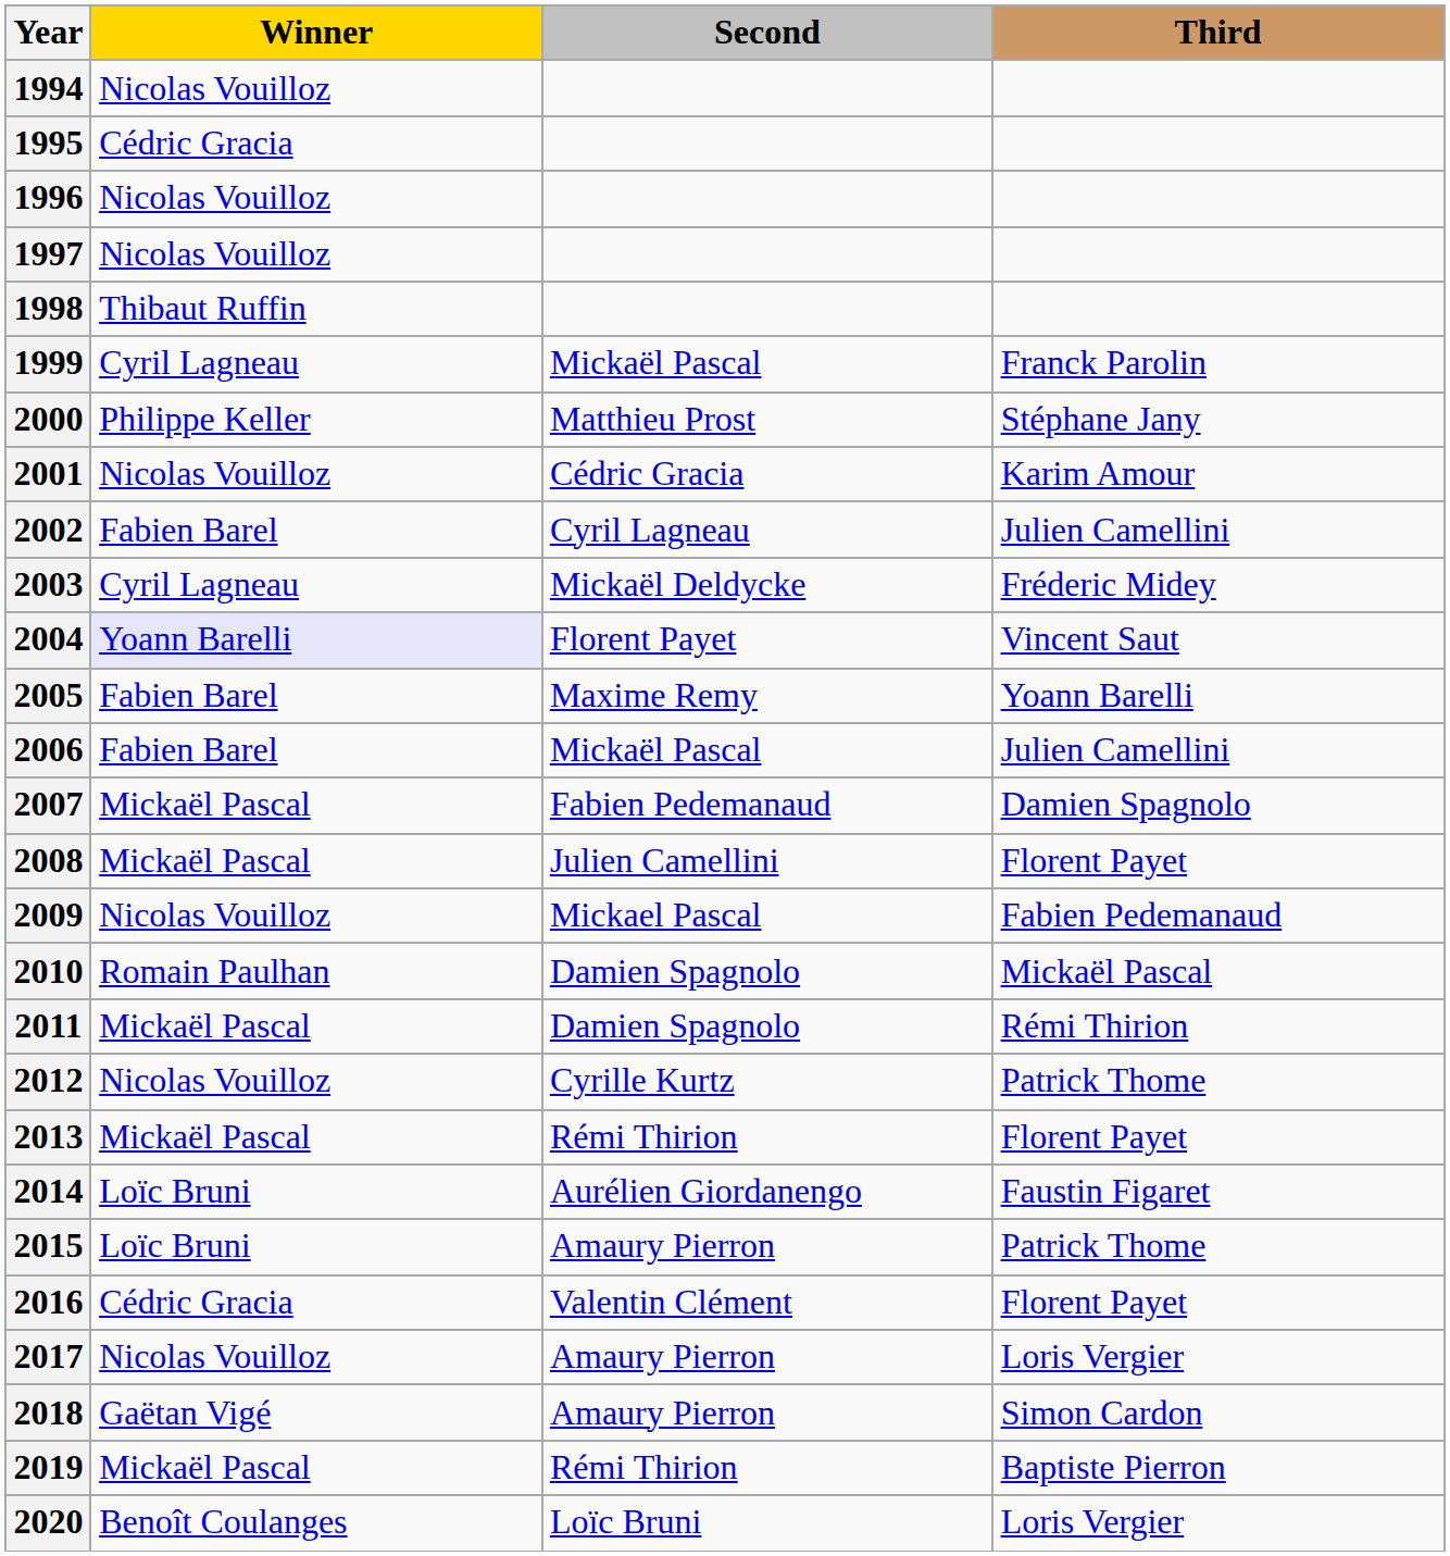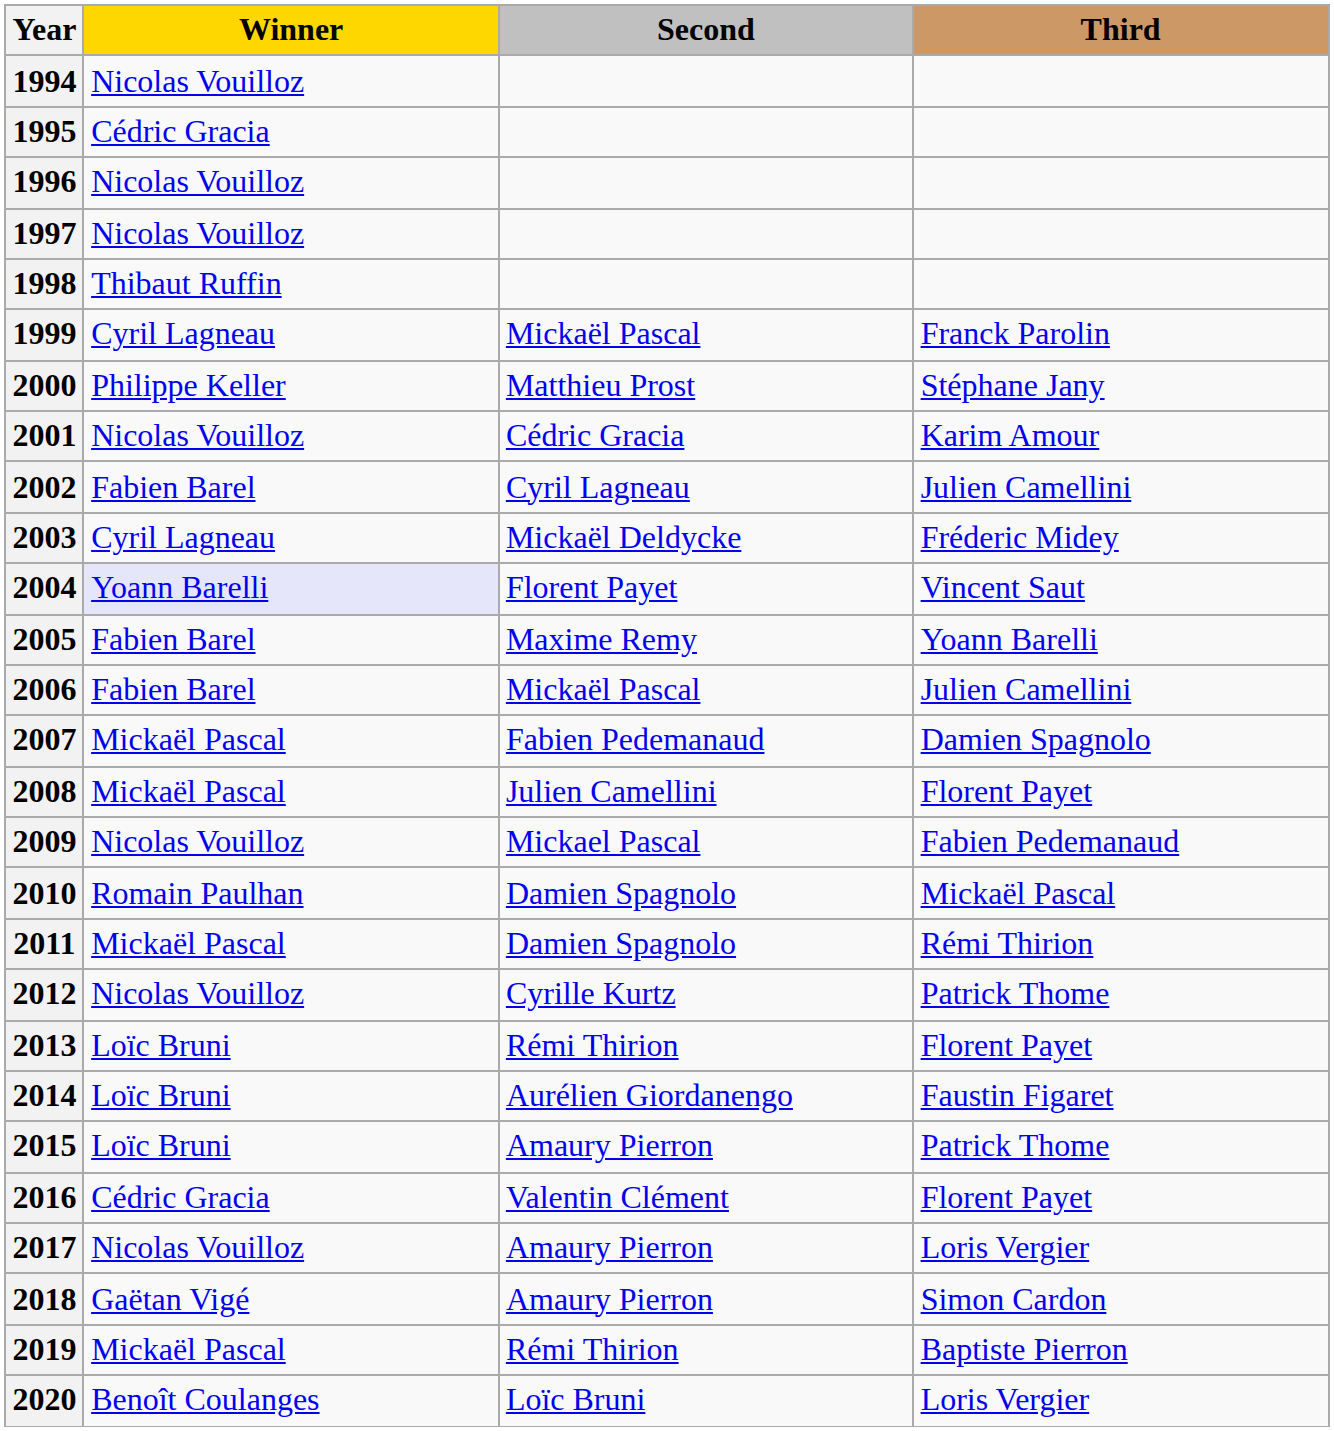2013 | Winner: Mickaël Pascal -> Loïc Bruni
